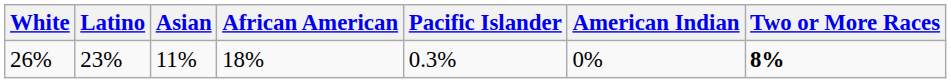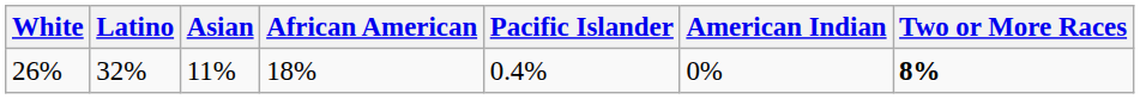26% | Latino: 23% -> 32%
26% | Pacific Islander: 0.3% -> 0.4%
